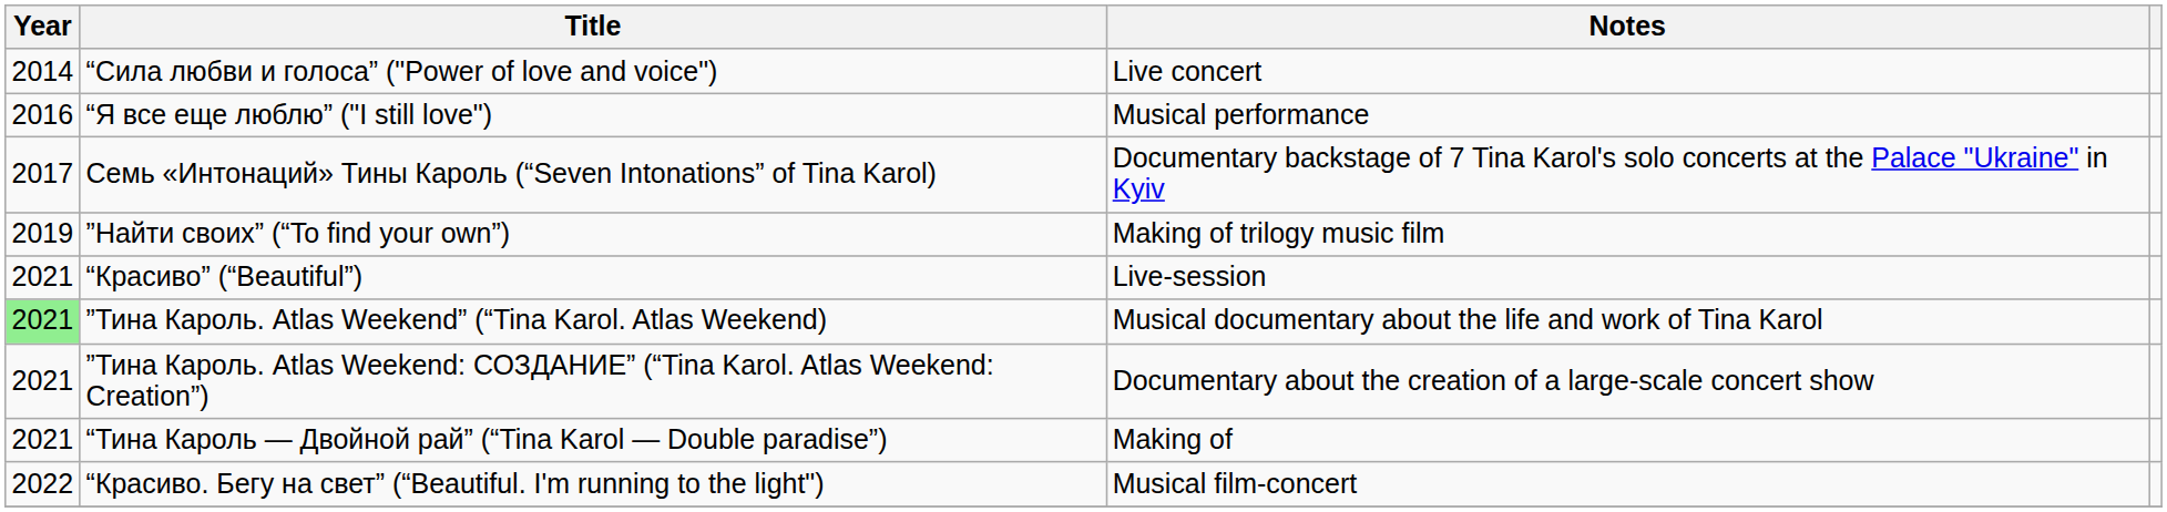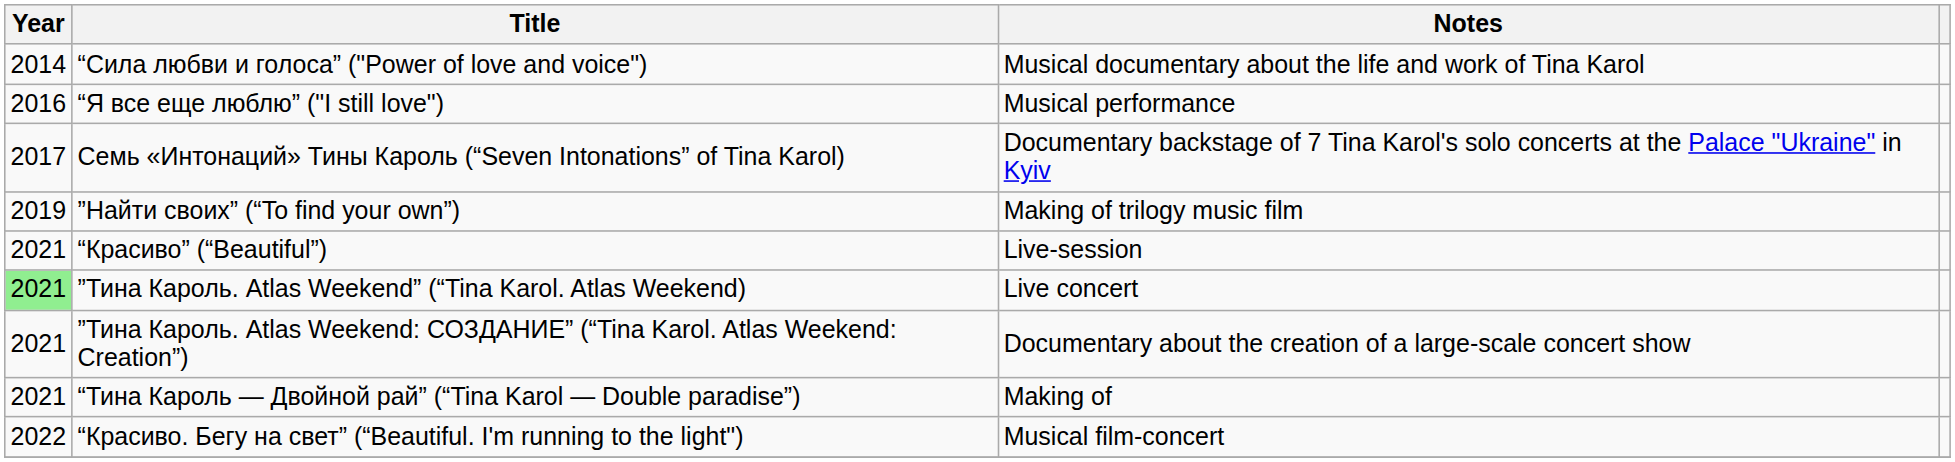“Сила любви и голоса” ("Power of love and voice") | Notes: Live concert -> Musical documentary about the life and work of Tina Karol
”Тина Кароль. Atlas Weekend” (“Tina Karol. Atlas Weekend) | Notes: Musical documentary about the life and work of Tina Karol -> Live concert
